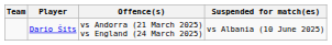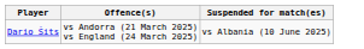- column: Team
